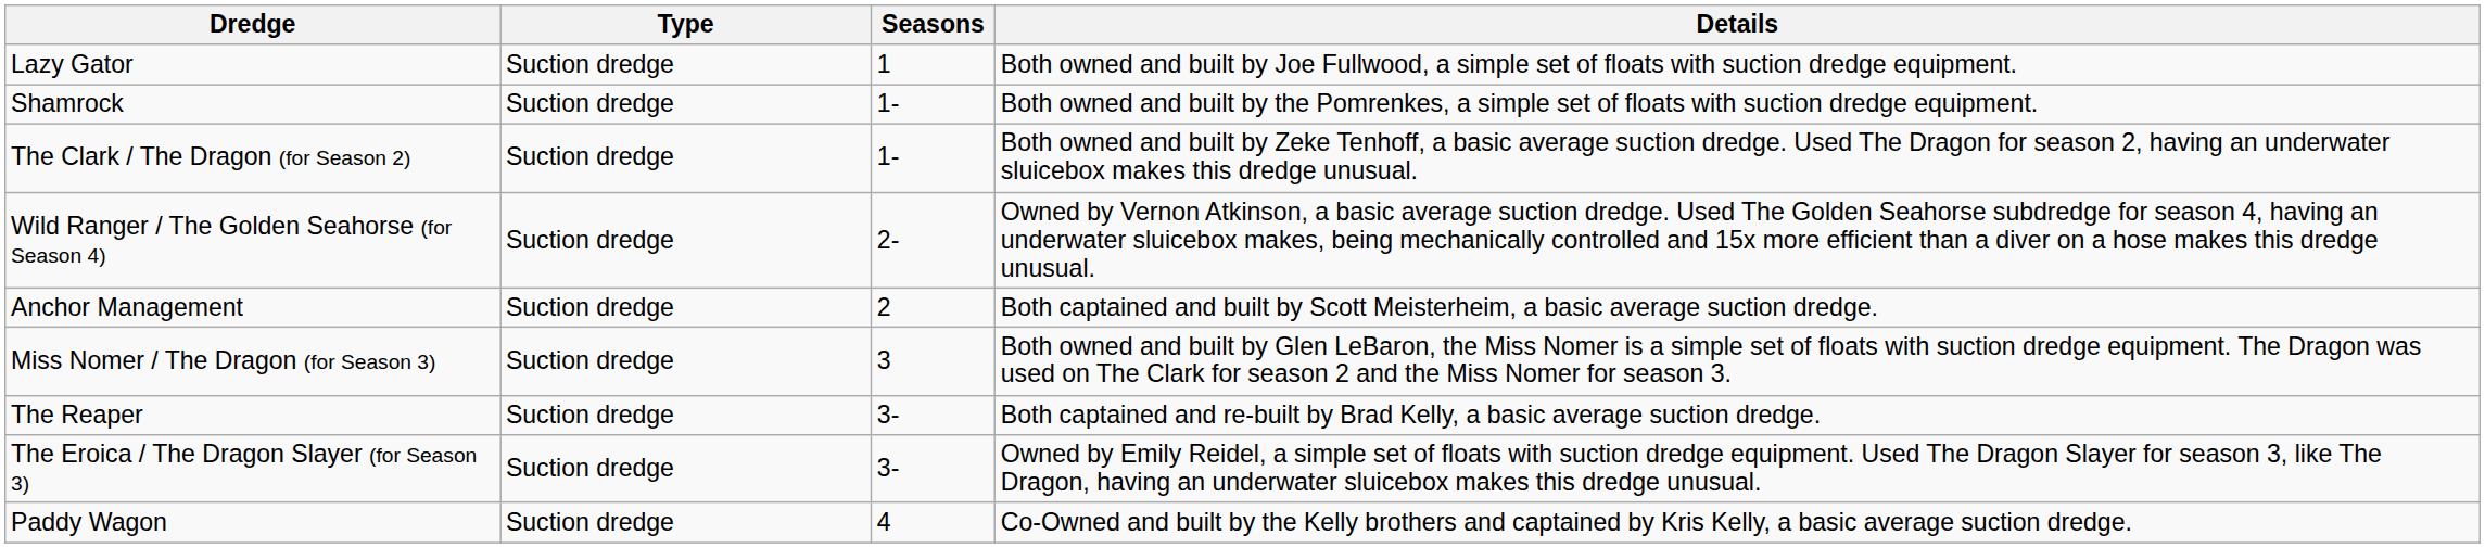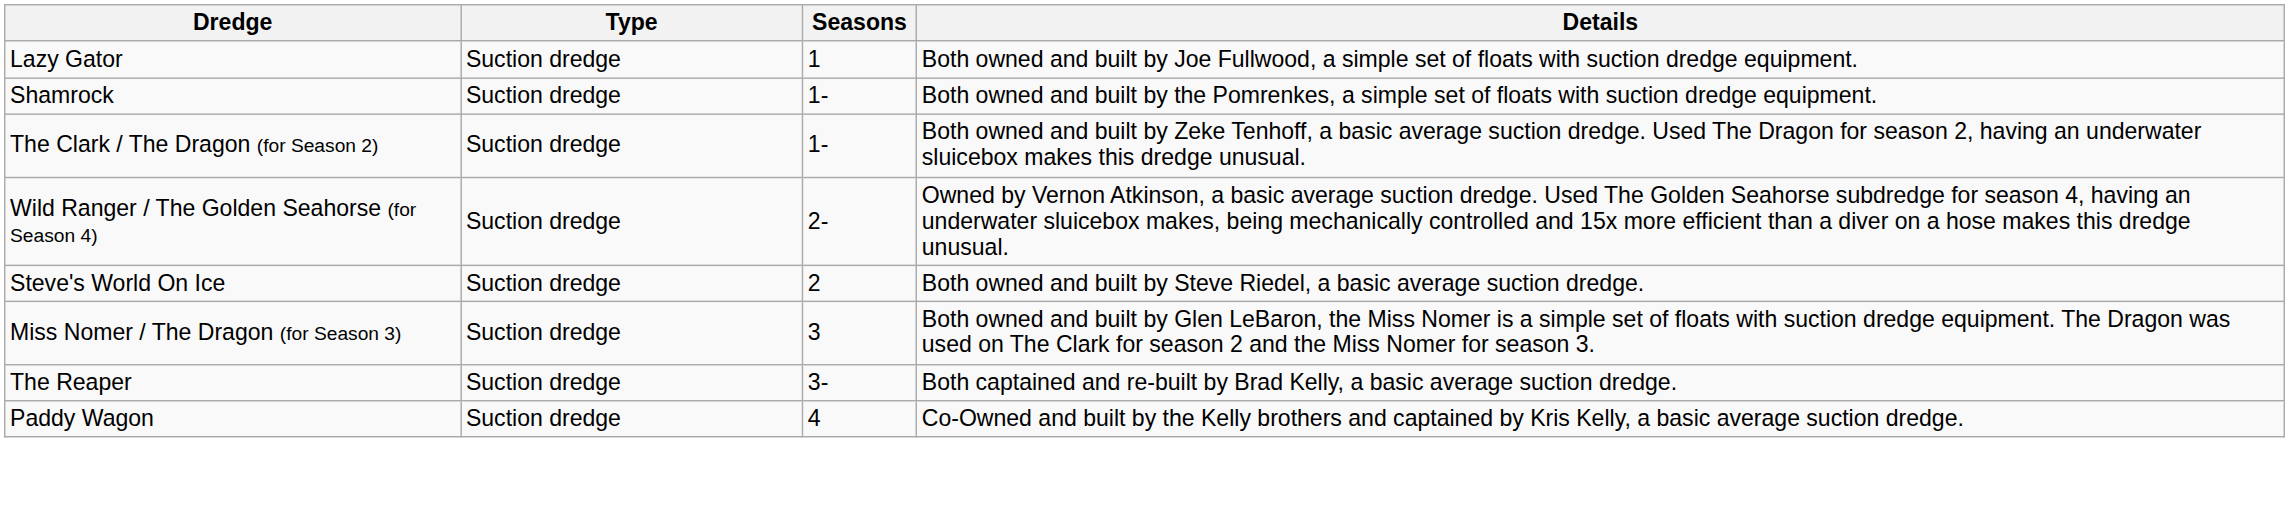- row: Anchor Management | Suction dredge | 2 | Both captained and built by Scott Meisterheim, a basic average suction dredge.
+ row: Steve's World On Ice | Suction dredge | 2 | Both owned and built by Steve Riedel, a basic average suction dredge.
- row: The Eroica / The Dragon Slayer (for Season 3) | Suction dredge | 3- | Owned by Emily Reidel, a simple set of floats with suction dredge equipment. Used The Dragon Slayer for season 3, like The Dragon, having an underwater sluicebox makes this dredge unusual.
